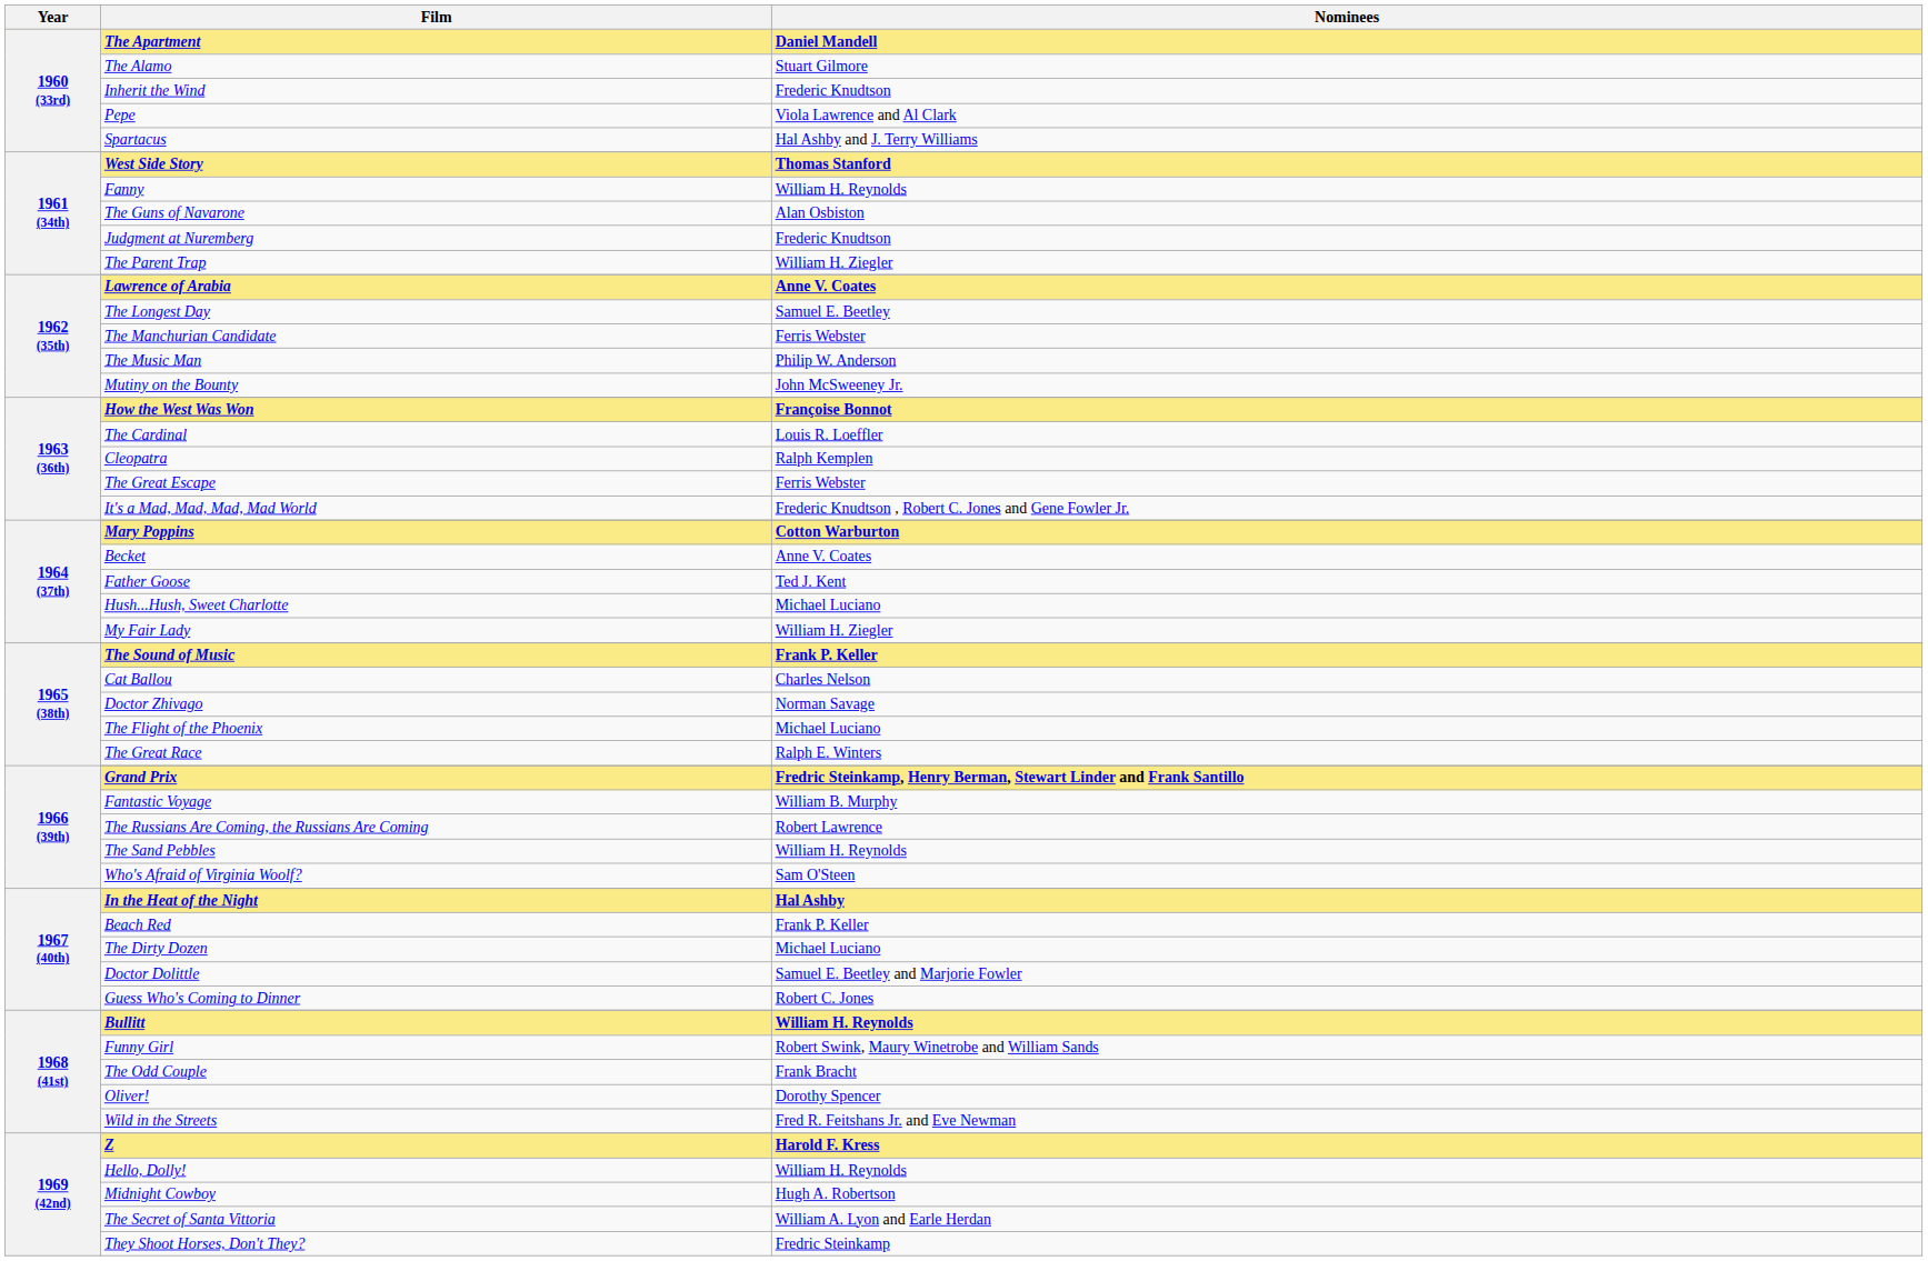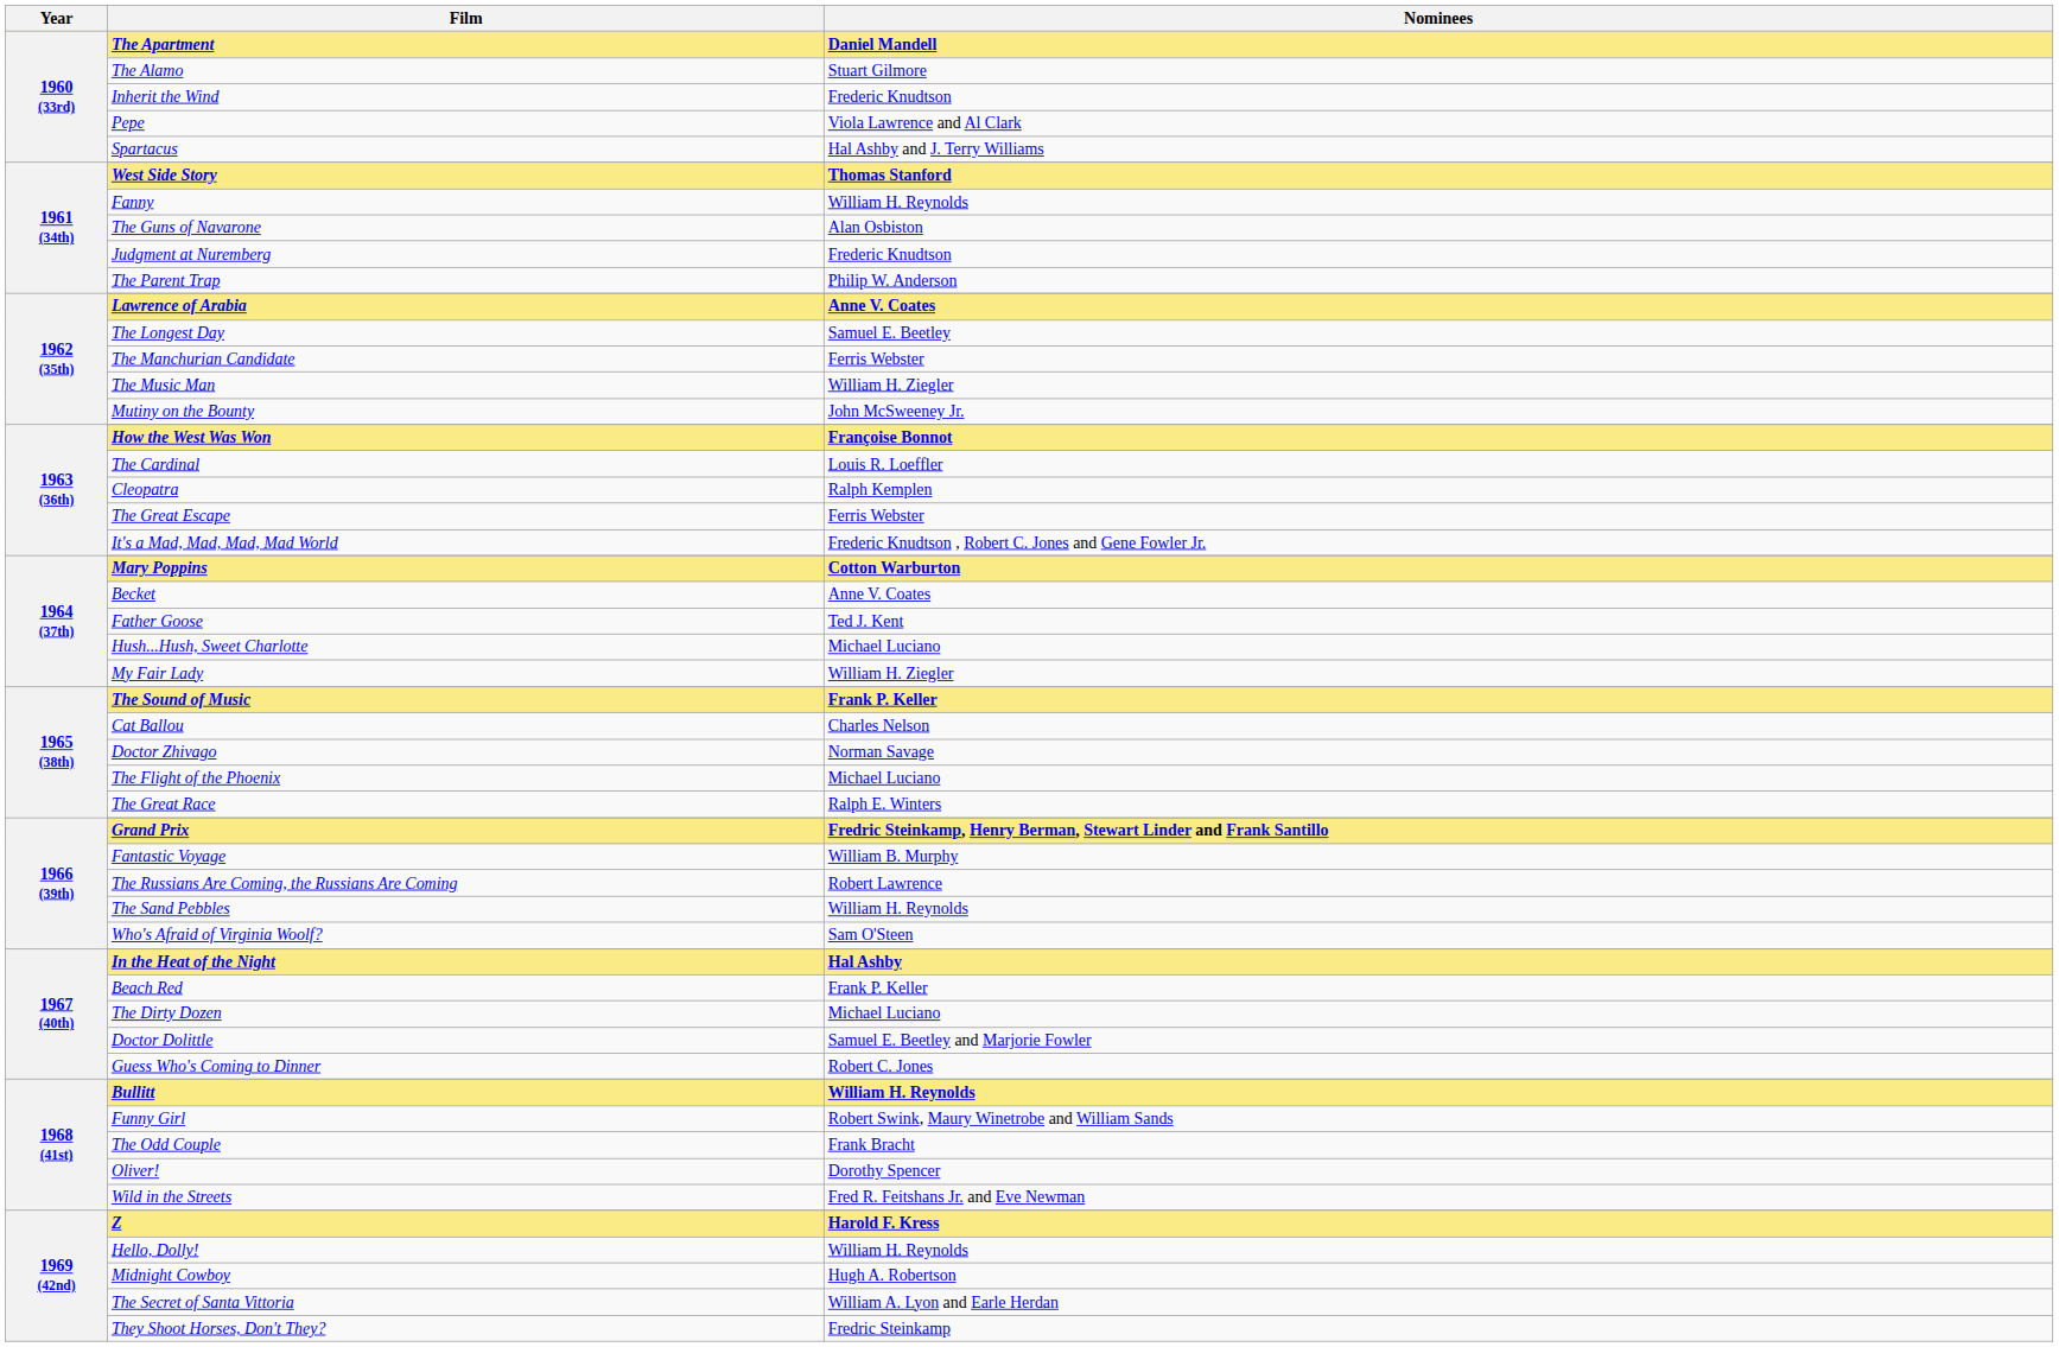The Parent Trap | Nominees: William H. Ziegler -> Philip W. Anderson
The Music Man | Nominees: Philip W. Anderson -> William H. Ziegler
